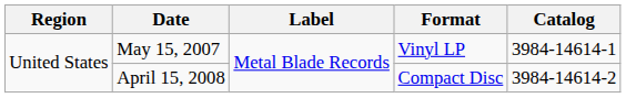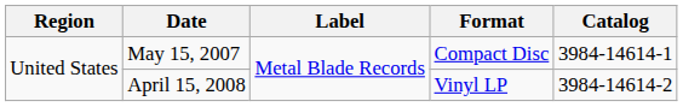May 15, 2007 | Format: Vinyl LP -> Compact Disc
April 15, 2008 | Format: Compact Disc -> Vinyl LP
